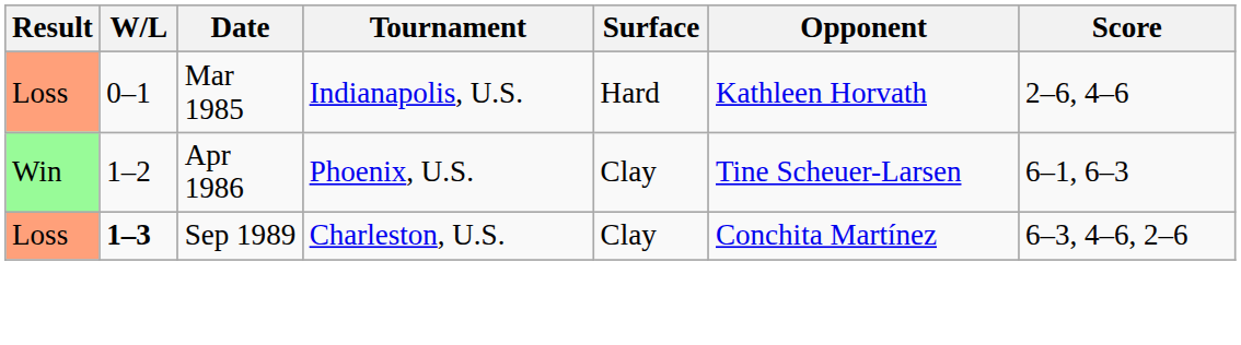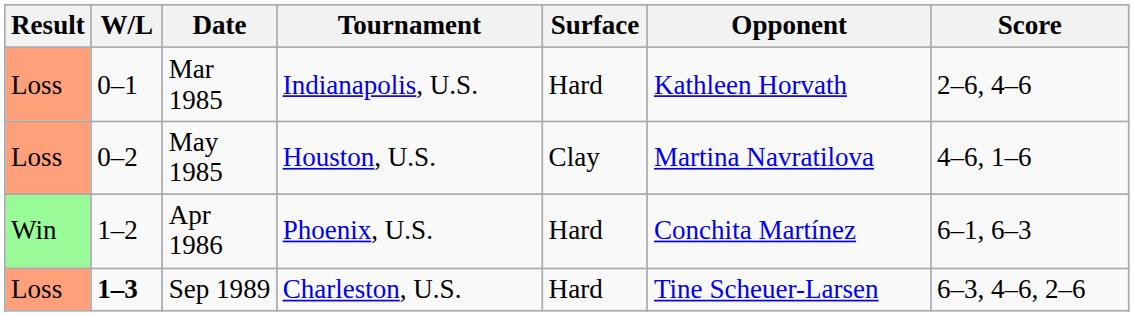+ row: Loss | 0–2 | May 1985 | Houston, U.S. | Clay | Martina Navratilova | 4–6, 1–6
Apr 1986 | Surface: Clay -> Hard
Apr 1986 | Opponent: Tine Scheuer-Larsen -> Conchita Martínez
Sep 1989 | Surface: Clay -> Hard
Sep 1989 | Opponent: Conchita Martínez -> Tine Scheuer-Larsen
